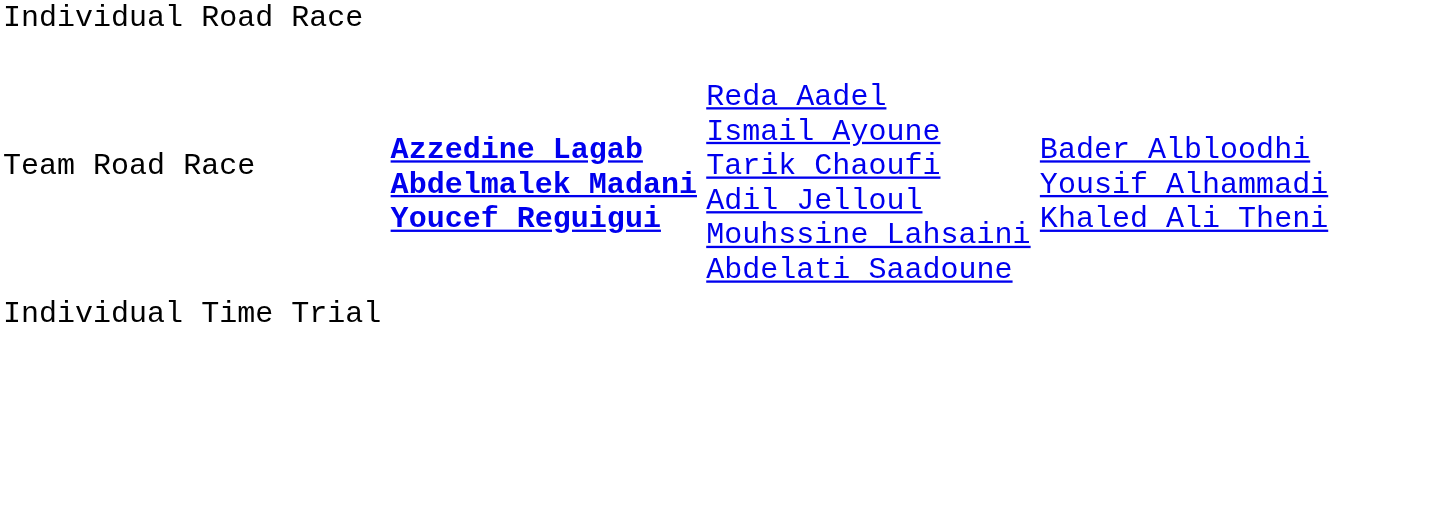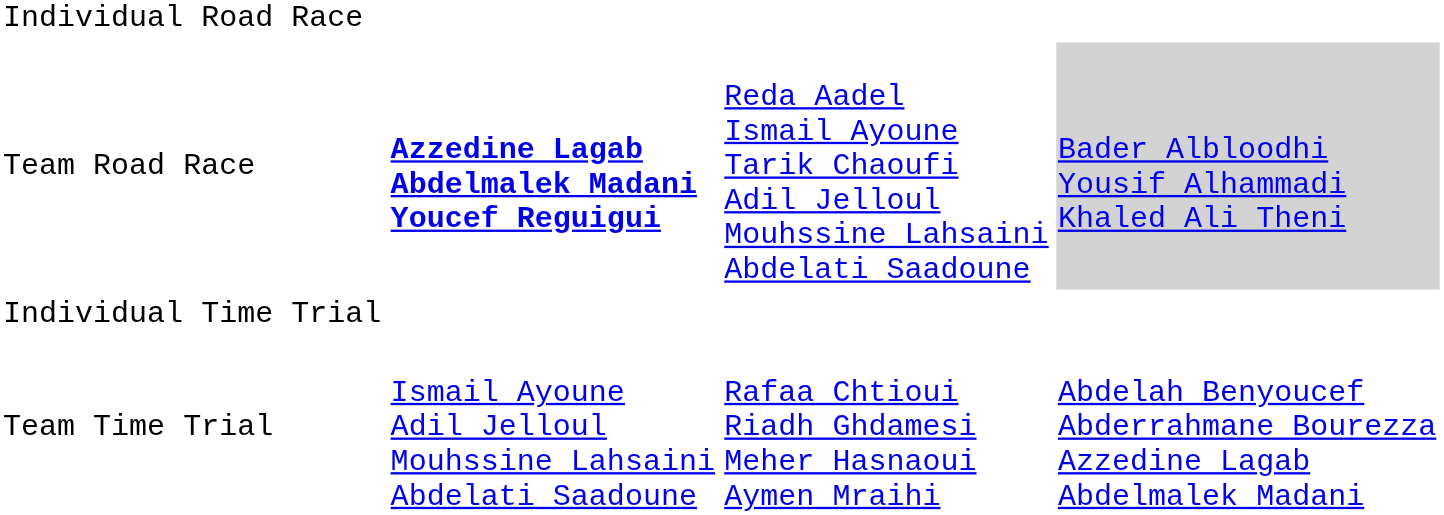Team Road Race | column 4: no background -> lightgrey background
+ row: Team Time Trial | Ismail Ayoune Adil Jelloul Mouhssine Lahsaini Abdelati Saadoune | Rafaa Chtioui Riadh Ghdamesi Meher Hasnaoui Aymen Mraihi | Abdelah Benyoucef Abderrahmane Bourezza Azzedine Lagab Abdelmalek Madani
